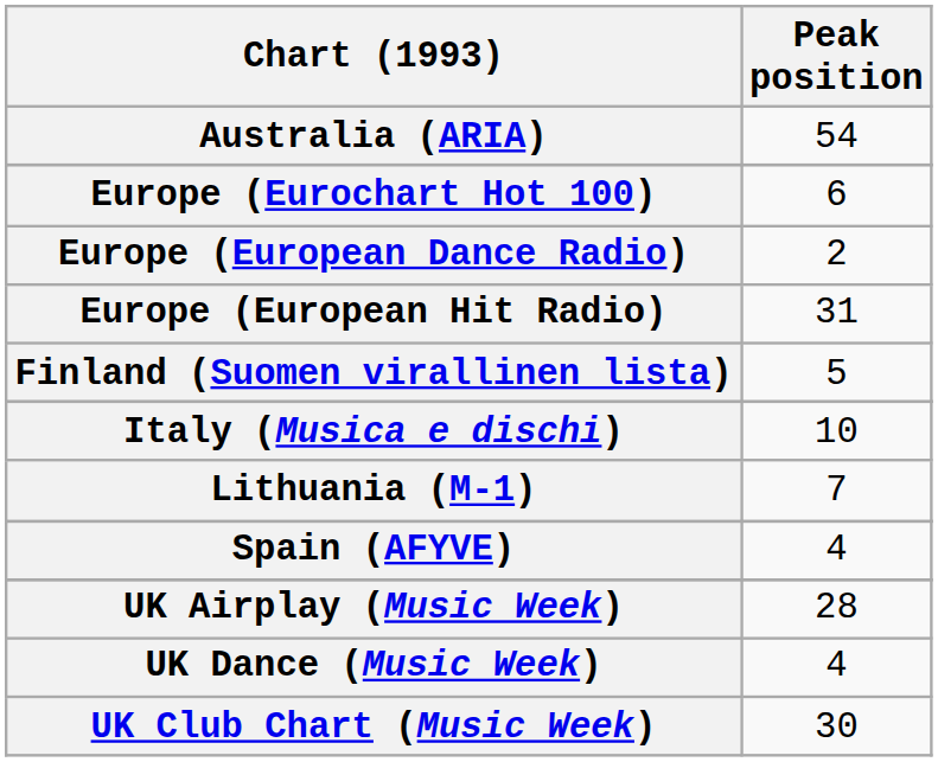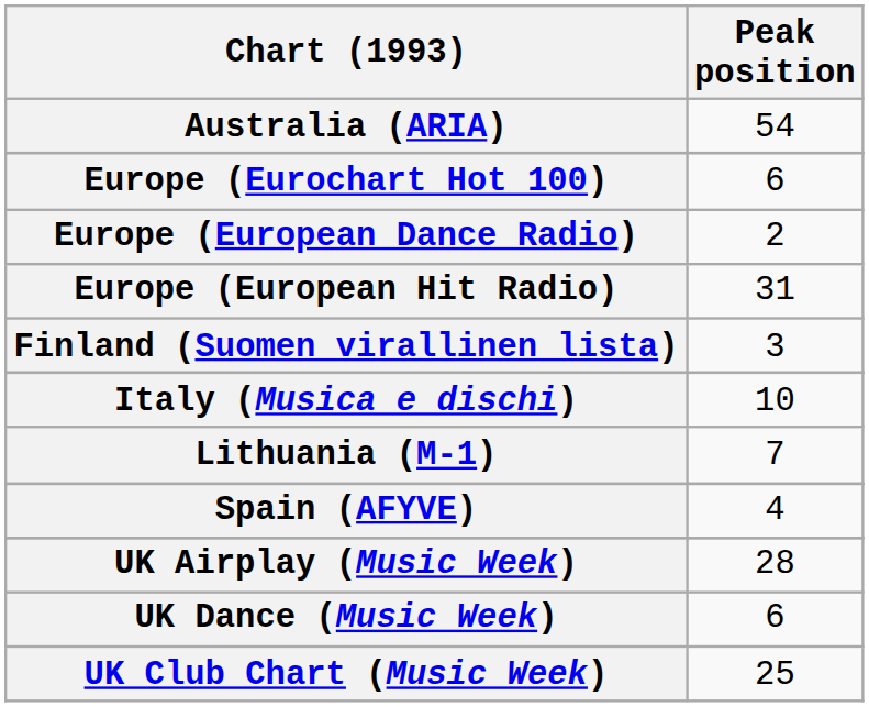Finland (Suomen virallinen lista) | Peak position: 5 -> 3
UK Dance (Music Week) | Peak position: 4 -> 6
UK Club Chart (Music Week) | Peak position: 30 -> 25
